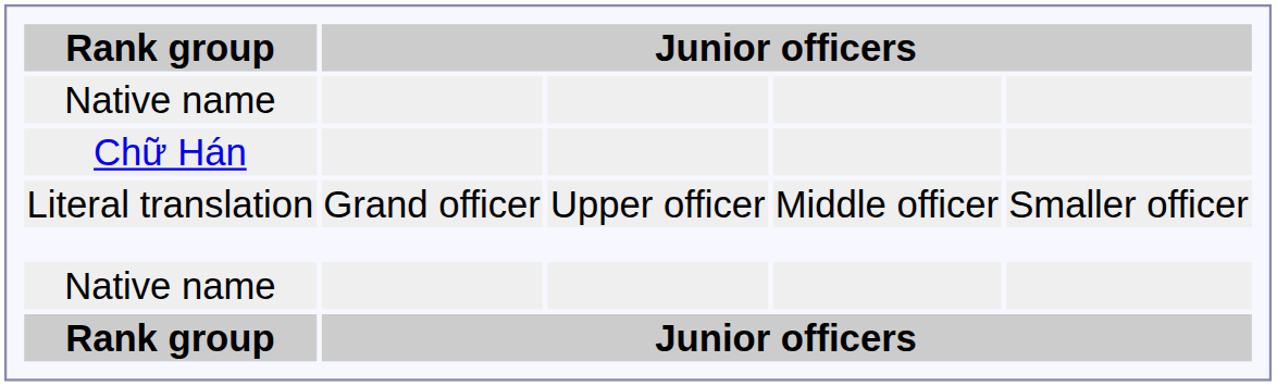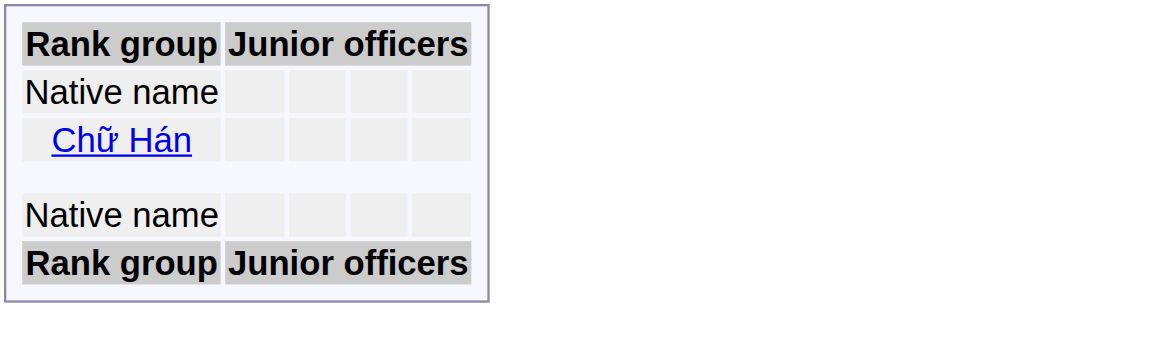- row: Literal translation | Grand officer | Upper officer | Middle officer | Smaller officer
